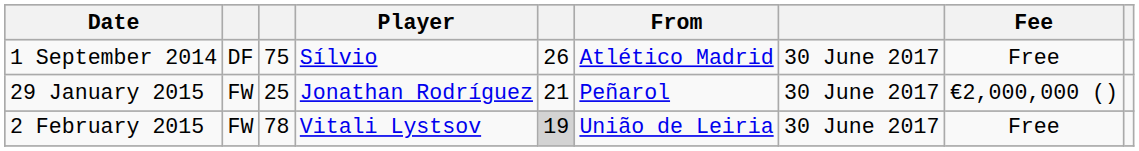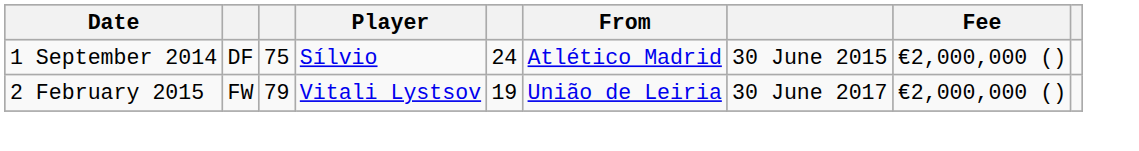1 September 2014 | column 5: 26 -> 24
1 September 2014 | column 7: 30 June 2017 -> 30 June 2015
1 September 2014 | Fee: Free -> €2,000,000 ()
- row: 29 January 2015 | FW | 25 | Jonathan Rodríguez | 21 | Peñarol | 30 June 2017 | €2,000,000 ()
2 February 2015 | column 3: 78 -> 79
2 February 2015 | column 5: lightgrey background -> no background
2 February 2015 | Fee: Free -> €2,000,000 ()
